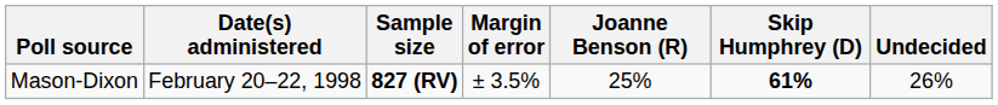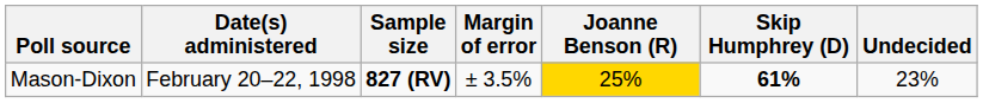Mason-Dixon | Joanne Benson (R): no background -> gold background
Mason-Dixon | Undecided: 26% -> 23%
